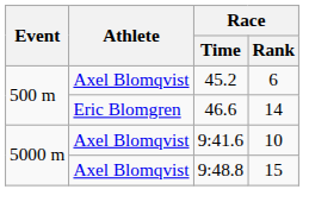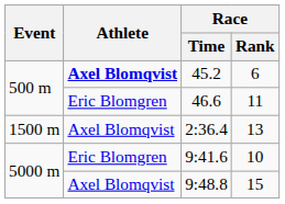45.2 | Athlete: normal -> bold
46.6 | Race / Rank: 14 -> 11
+ row: 1500 m | Axel Blomqvist | 2:36.4 | 13
9:41.6 | Athlete: Axel Blomqvist -> Eric Blomgren
